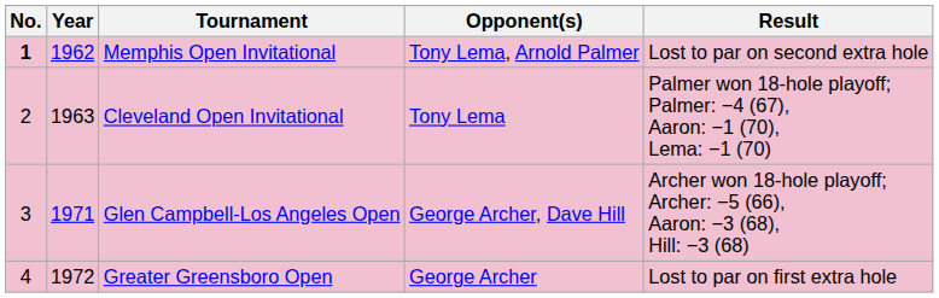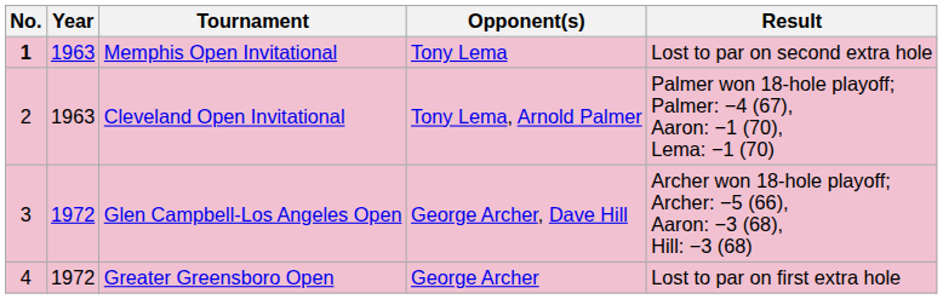Memphis Open Invitational | Year: 1962 -> 1963
Memphis Open Invitational | Opponent(s): Tony Lema, Arnold Palmer -> Tony Lema
Cleveland Open Invitational | Opponent(s): Tony Lema -> Tony Lema, Arnold Palmer
Glen Campbell-Los Angeles Open | Year: 1971 -> 1972
